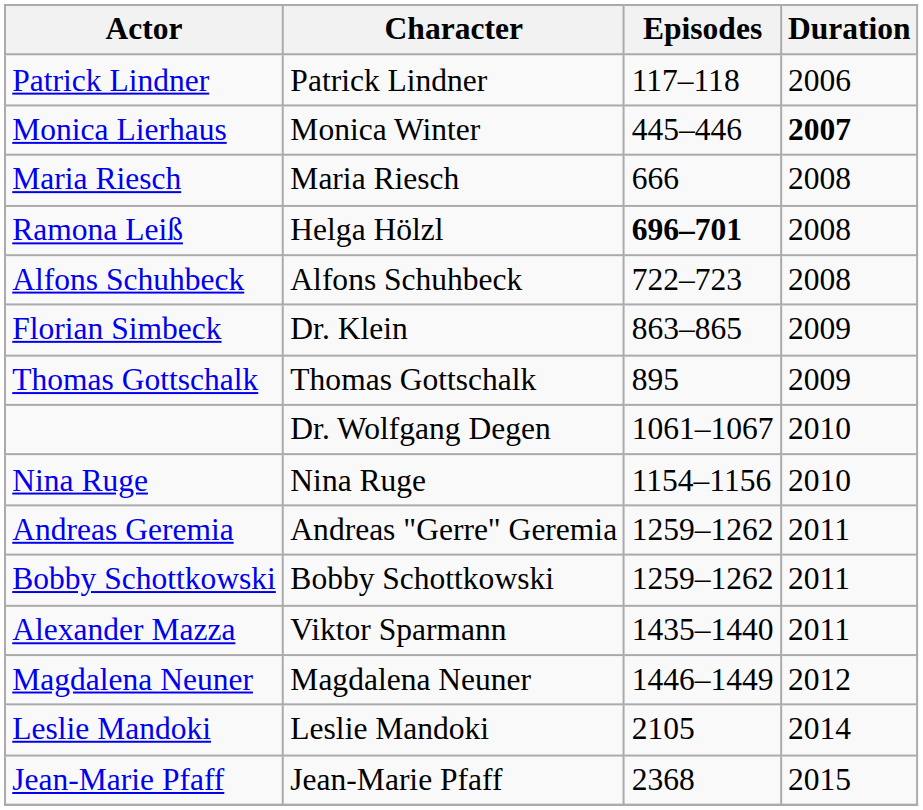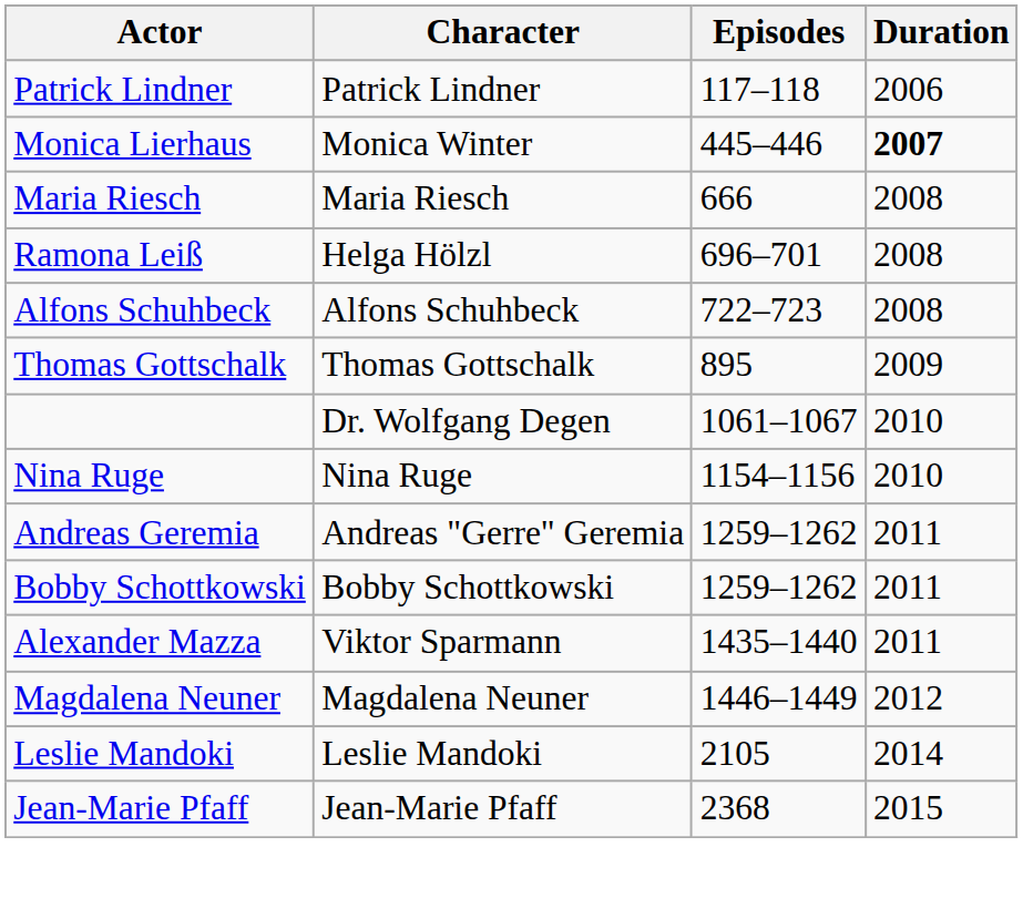Ramona Leiß | Episodes: bold -> normal
- row: Florian Simbeck | Dr. Klein | 863–865 | 2009
